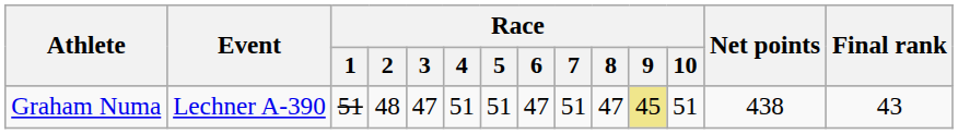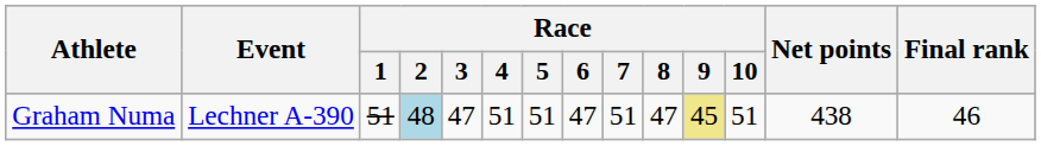Graham Numa | Race / 2: no background -> lightblue background
Graham Numa | Final rank: 43 -> 46
